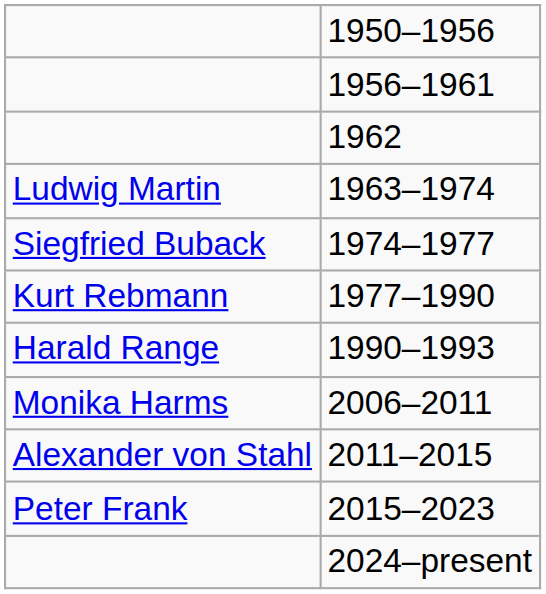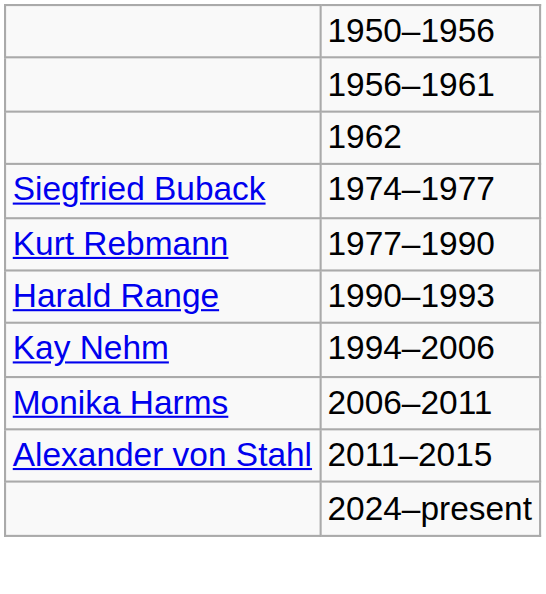- row: Ludwig Martin | 1963–1974
+ row: Kay Nehm | 1994–2006
- row: Peter Frank | 2015–2023
